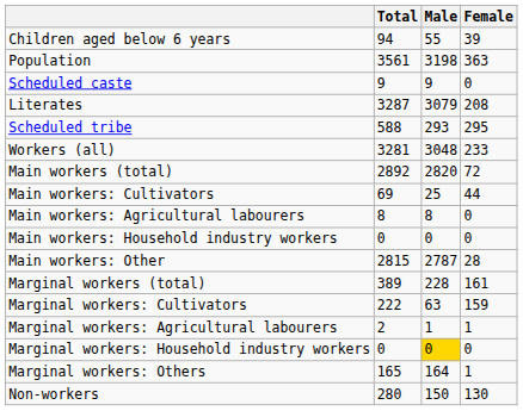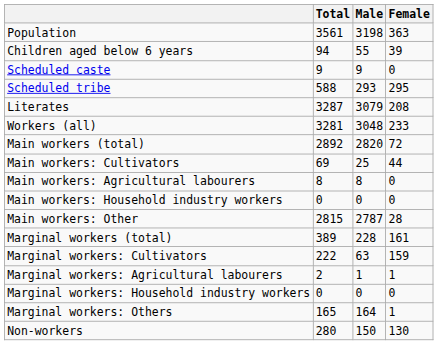rows swapped: Population <-> Children aged below 6 years
rows swapped: Scheduled tribe <-> Literates
Marginal workers: Household industry workers | Male: gold background -> no background
